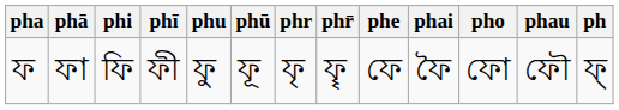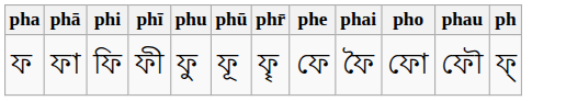- column: phr | ফৃ
